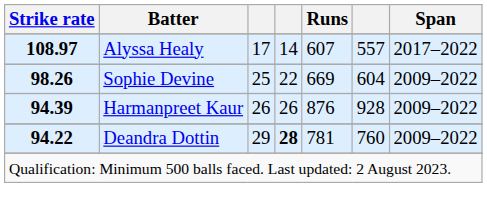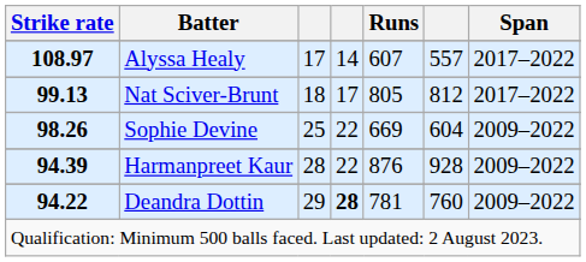+ row: 99.13 | Nat Sciver-Brunt | 18 | 17 | 805 | 812 | 2017–2022
Harmanpreet Kaur | column 3: 26 -> 28
Harmanpreet Kaur | column 4: 26 -> 22
